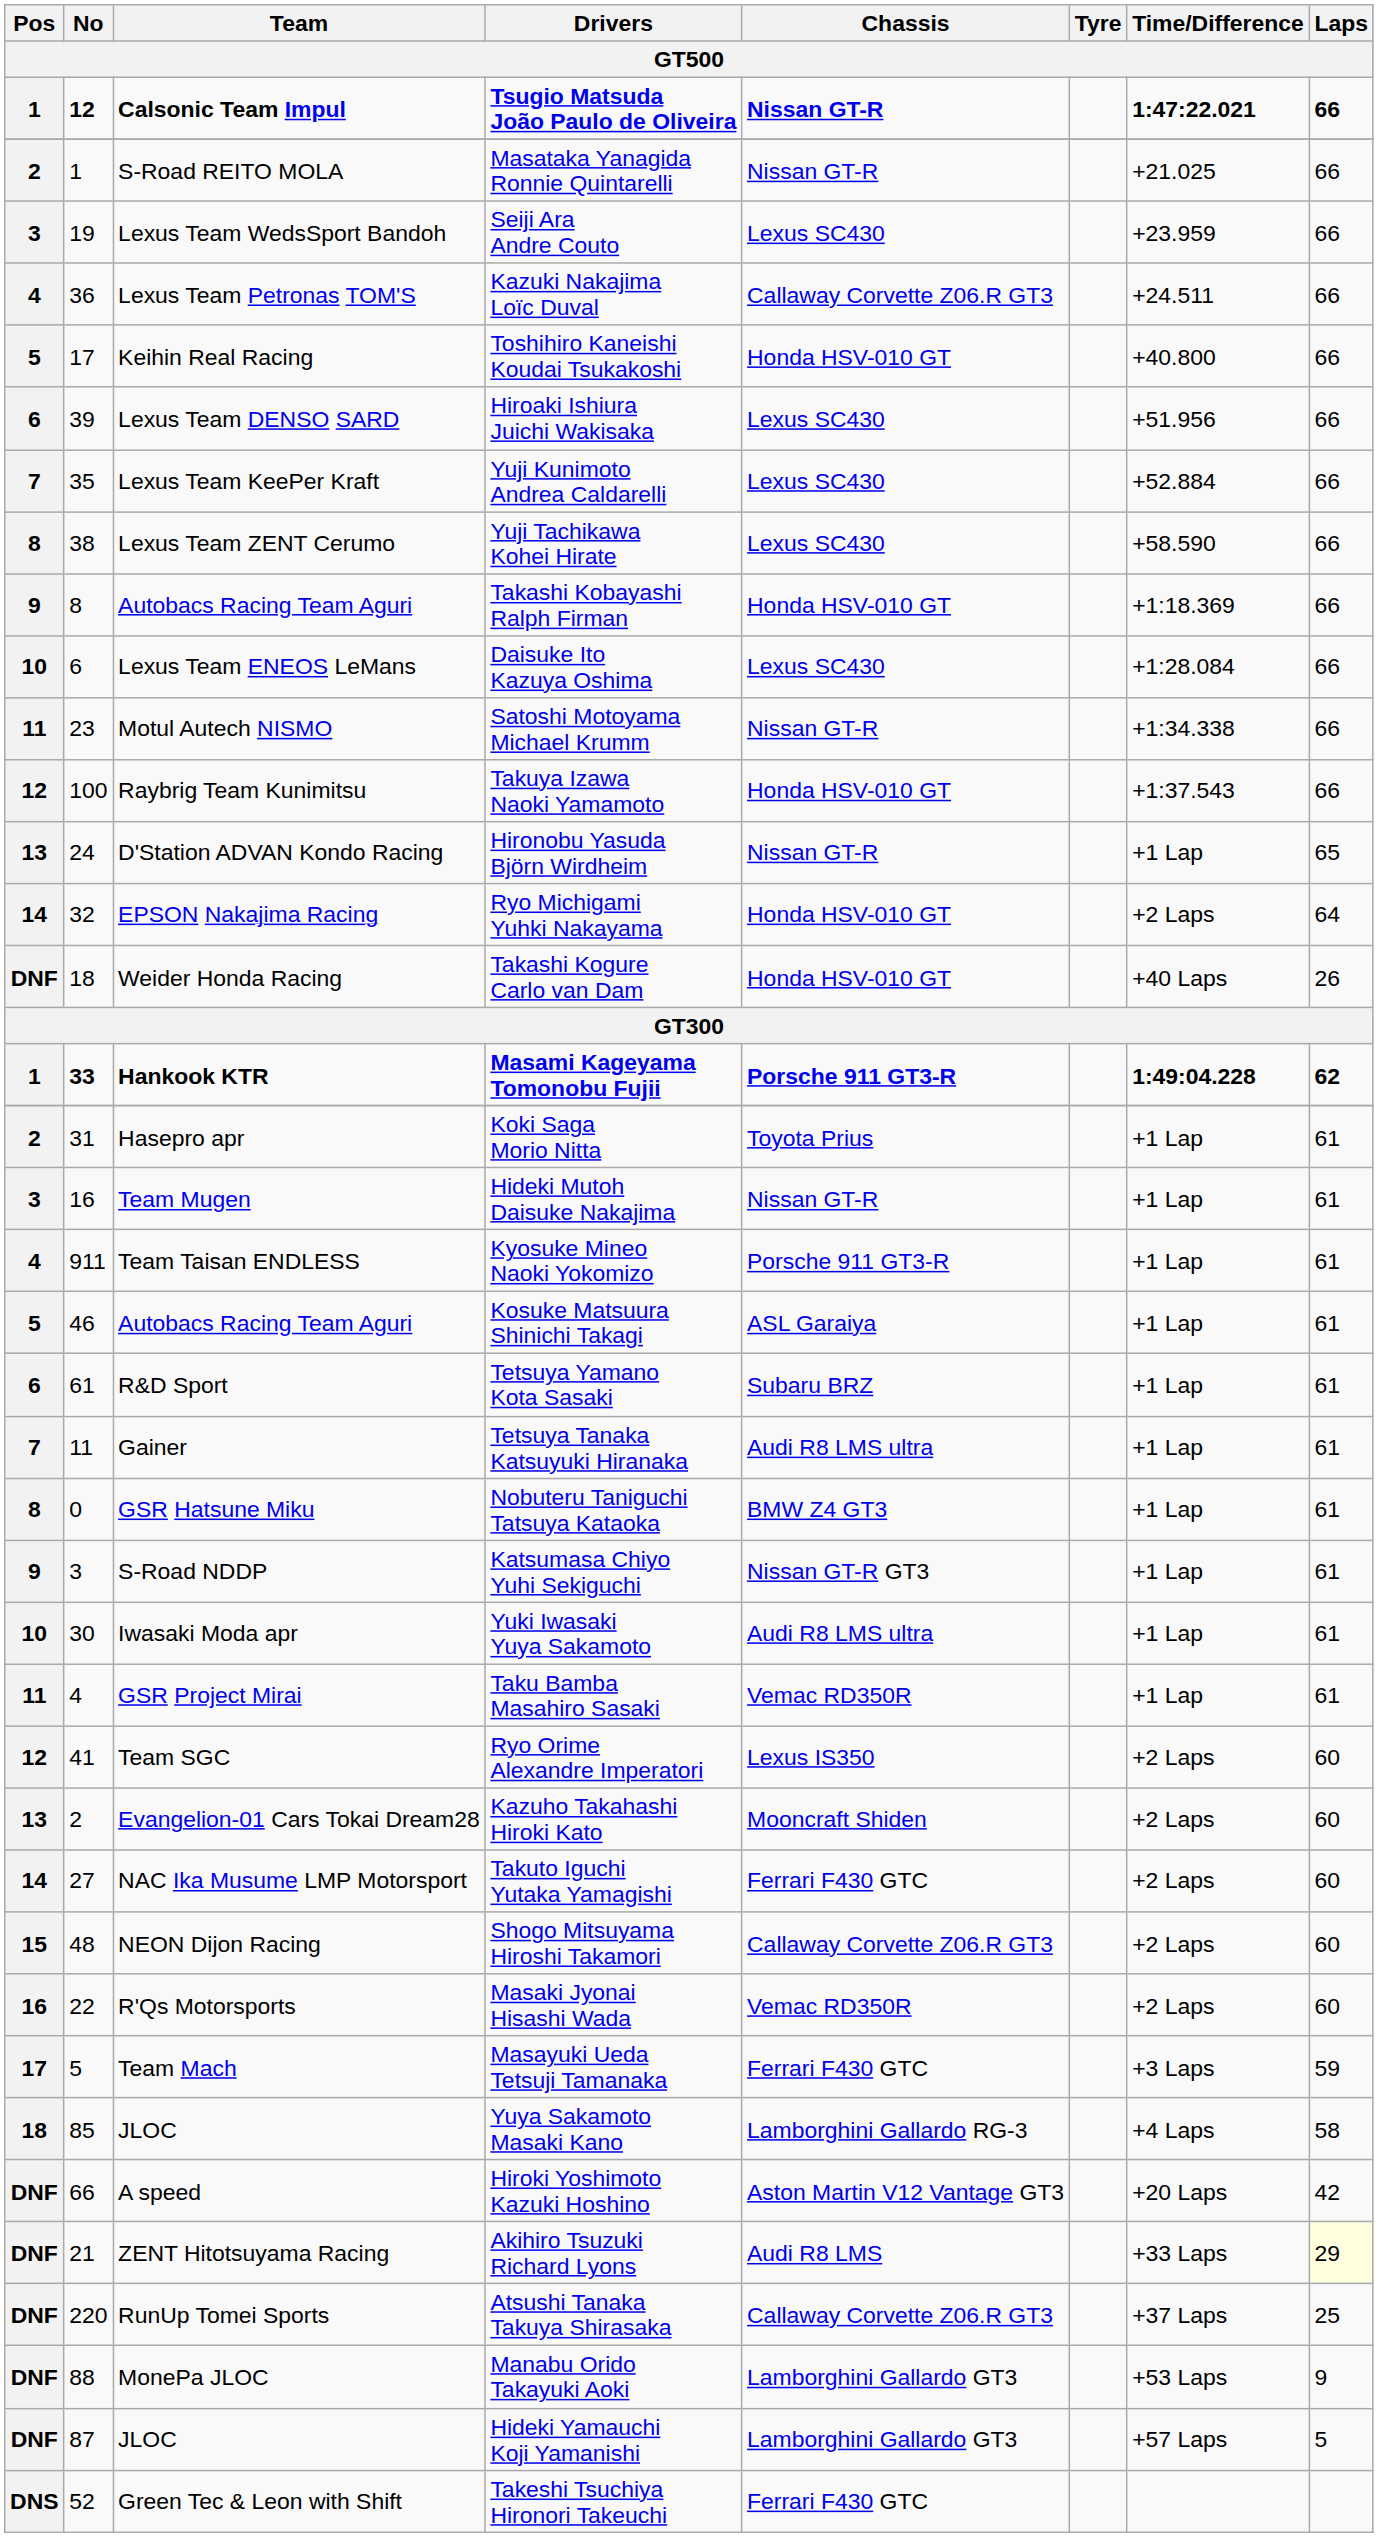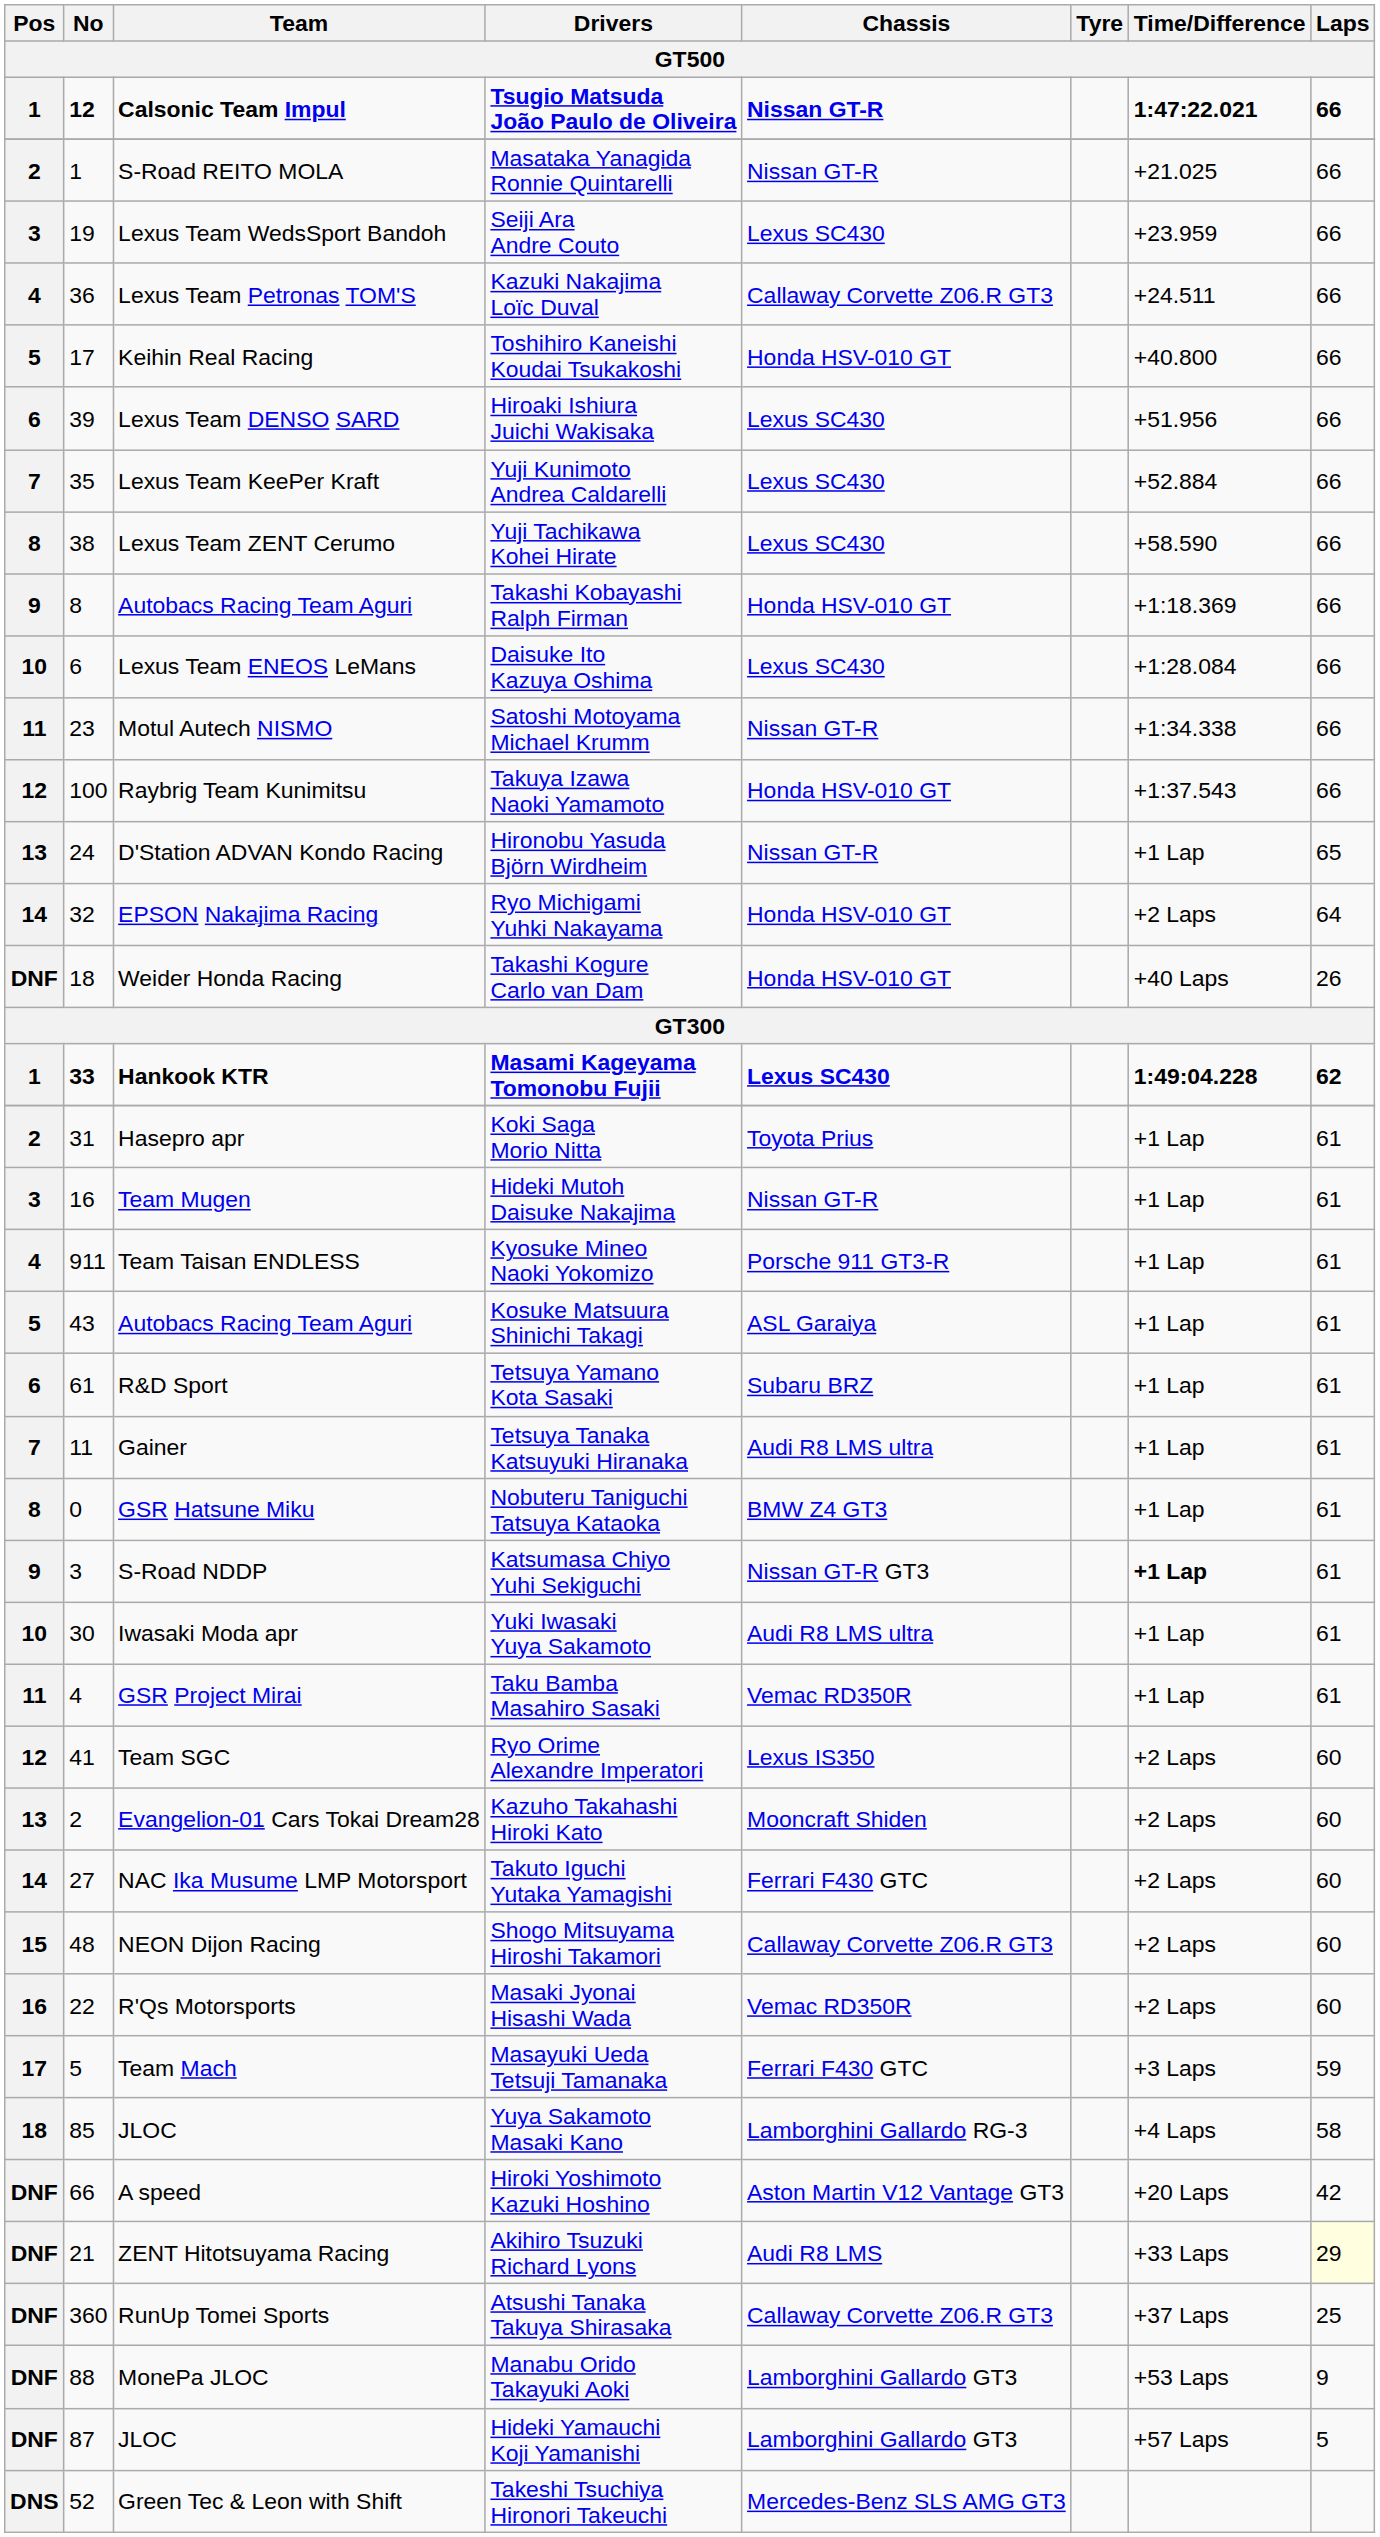Masami Kageyama Tomonobu Fujii | Chassis: Porsche 911 GT3-R -> Lexus SC430
Kosuke Matsuura Shinichi Takagi | No: 46 -> 43
Katsumasa Chiyo Yuhi Sekiguchi | Time/Difference: normal -> bold
Atsushi Tanaka Takuya Shirasaka | No: 220 -> 360
Takeshi Tsuchiya Hironori Takeuchi | Chassis: Ferrari F430 GTC -> Mercedes-Benz SLS AMG GT3
